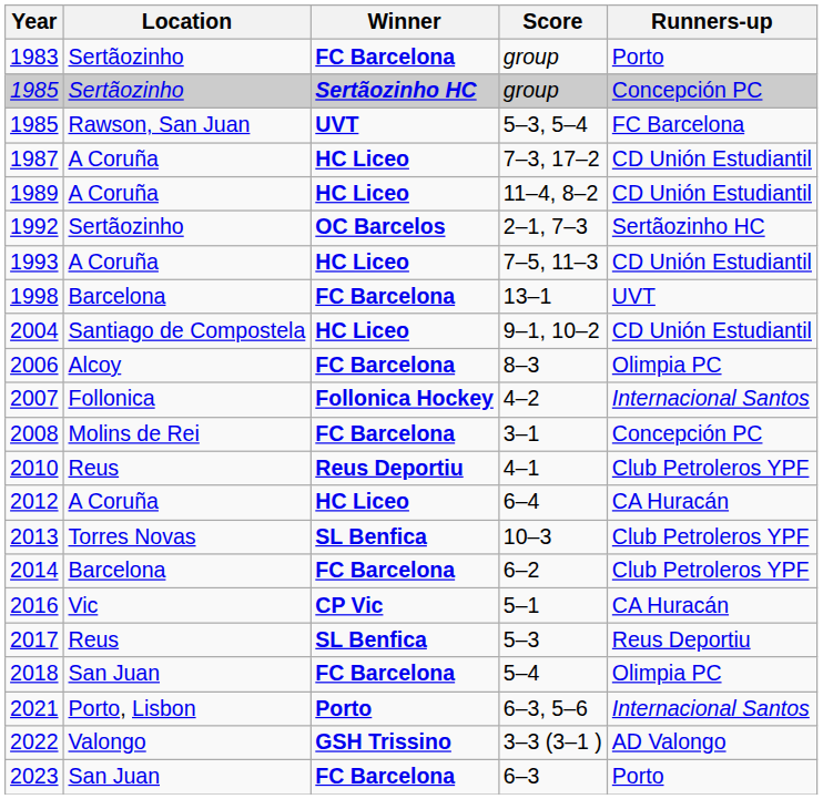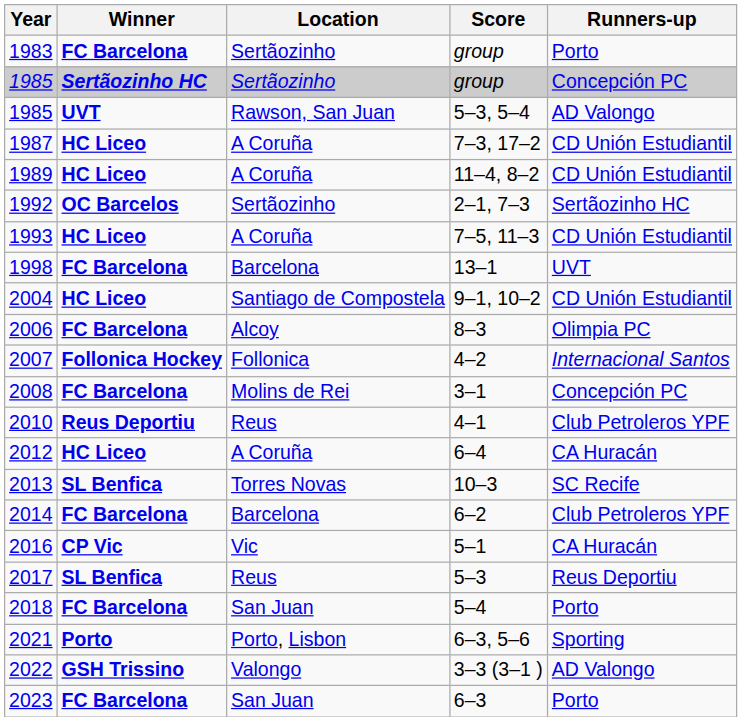columns swapped: Location <-> Winner
1985 / 5–3, 5–4 | Runners-up: FC Barcelona -> AD Valongo
2013 | Runners-up: Club Petroleros YPF -> SC Recife
2018 | Runners-up: Olimpia PC -> Porto
2021 | Runners-up: Internacional Santos -> Sporting
